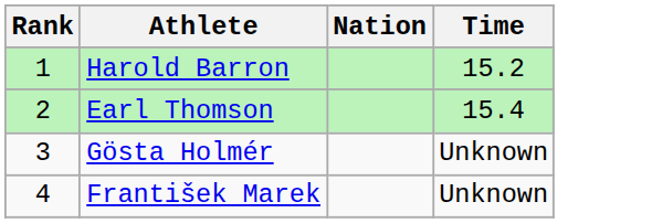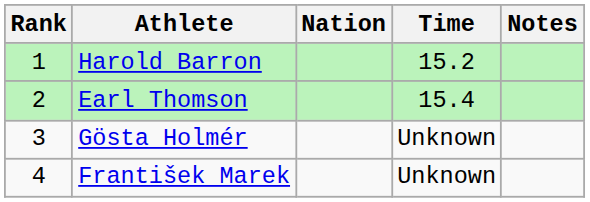+ column: Notes
